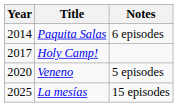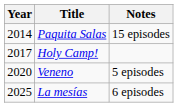Paquita Salas | Notes: 6 episodes -> 15 episodes
La mesías | Notes: 15 episodes -> 6 episodes
